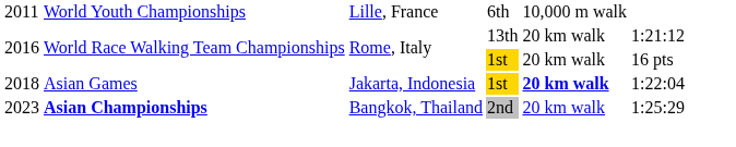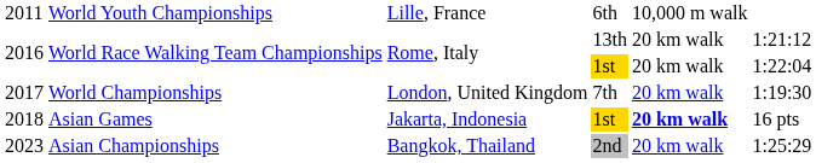2016 / 1st | column 6: 16 pts -> 1:22:04
+ row: 2017 | World Championships | London, United Kingdom | 7th | 20 km walk | 1:19:30
2018 | column 6: 1:22:04 -> 16 pts
2023 | column 2: bold -> normal
